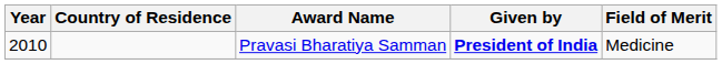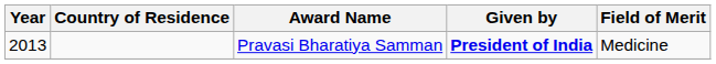Pravasi Bharatiya Samman | Year: 2010 -> 2013
